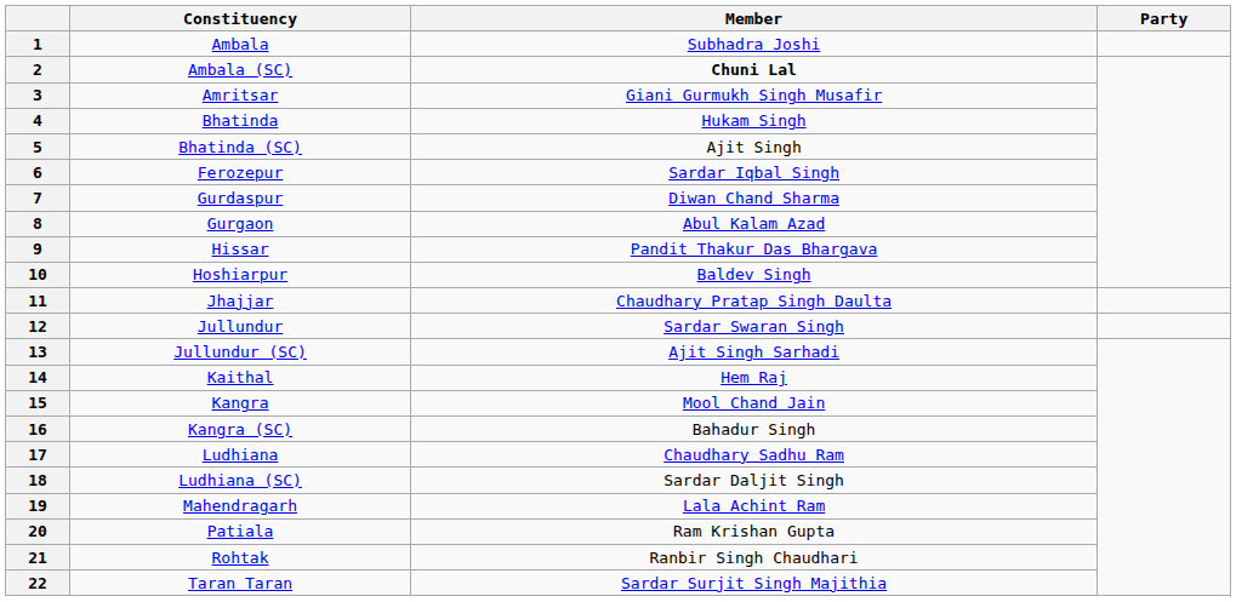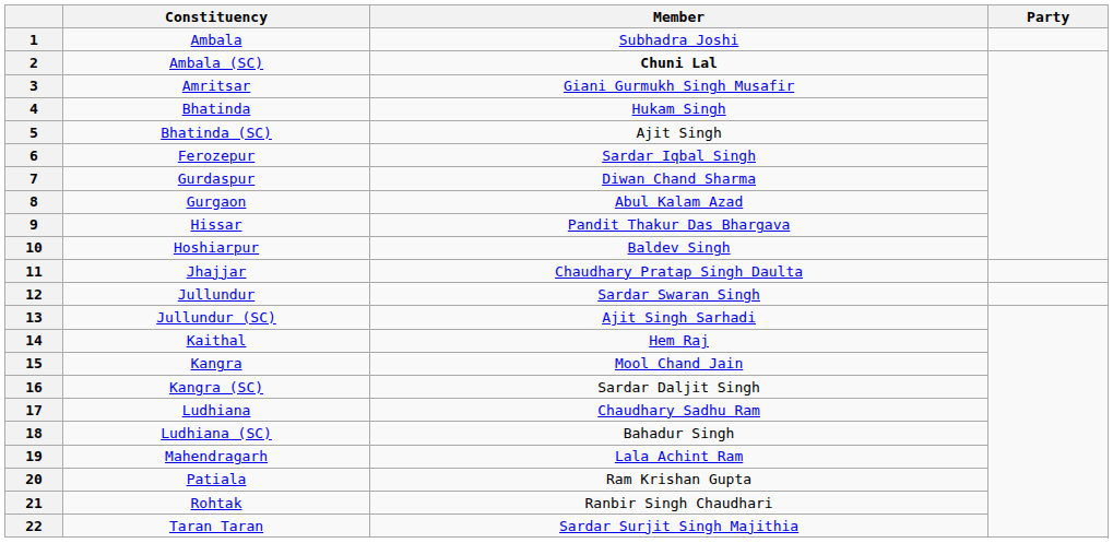16 | Member: Bahadur Singh -> Sardar Daljit Singh
18 | Member: Sardar Daljit Singh -> Bahadur Singh
